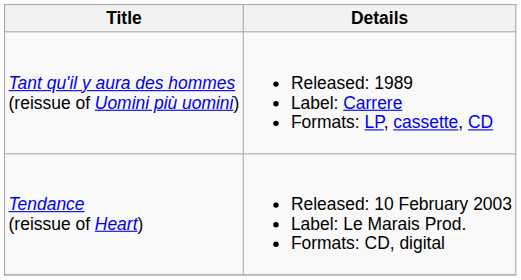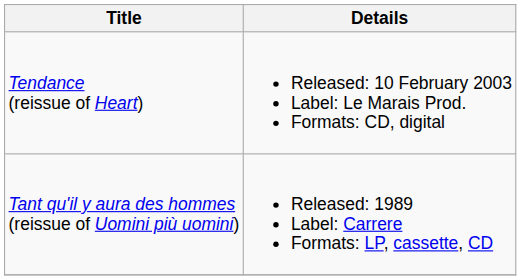rows swapped: Tant qu'il y aura des hommes (reissue of Uomini più uomini) <-> Tendance (reissue of Heart)
